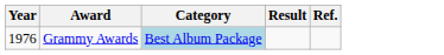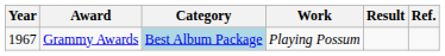+ column: Work | Playing Possum
Grammy Awards | Year: 1976 -> 1967
